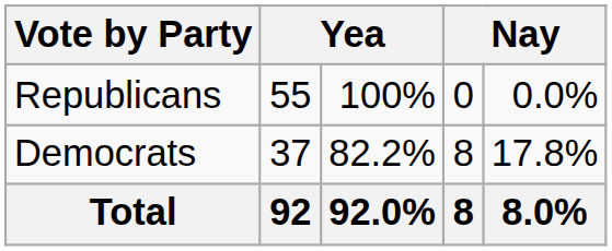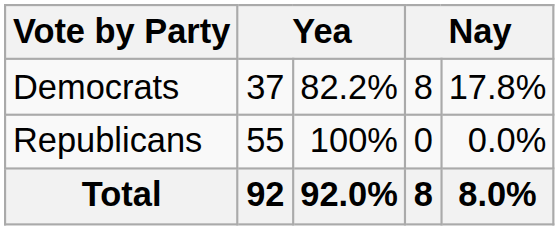rows swapped: Republicans <-> Democrats
